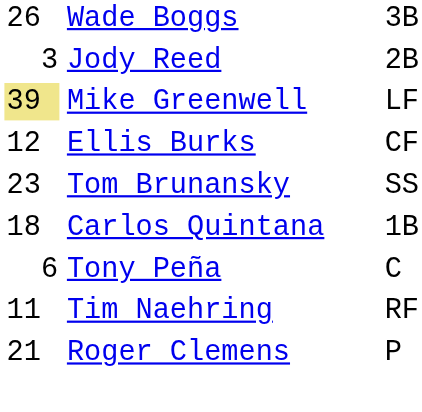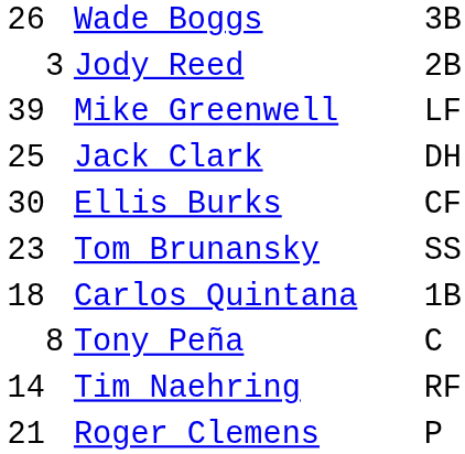Mike Greenwell | column 1: khaki background -> no background
+ row: 25 | Jack Clark | DH
Ellis Burks | column 1: 12 -> 30
Tony Peña | column 1: 6 -> 8
Tim Naehring | column 1: 11 -> 14
